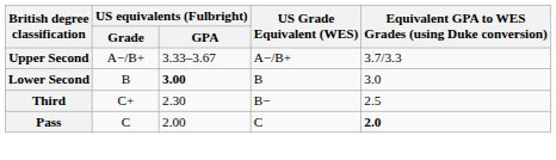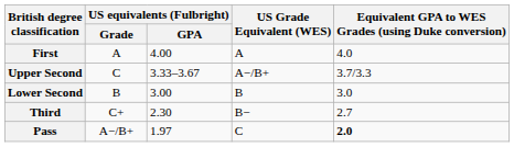+ row: First | A | 4.00 | A | 4.0
Upper Second | US equivalents (Fulbright) / Grade: A−/B+ -> C
Lower Second | US equivalents (Fulbright) / GPA: bold -> normal
Third | Equivalent GPA to WES Grades (using Duke conversion): 2.5 -> 2.7
Pass | US equivalents (Fulbright) / Grade: C -> A−/B+
Pass | US equivalents (Fulbright) / GPA: 2.00 -> 1.97
